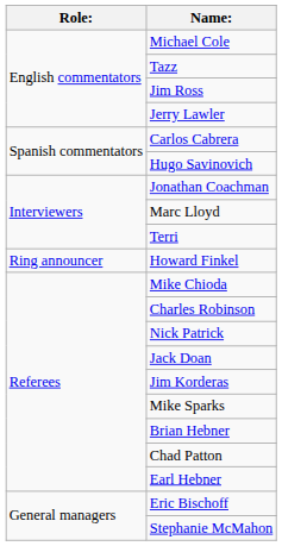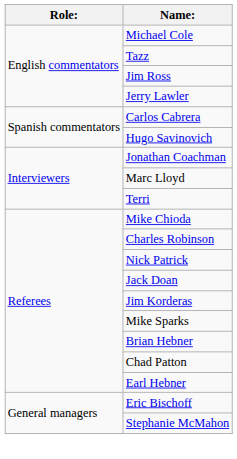- row: Ring announcer | Howard Finkel
